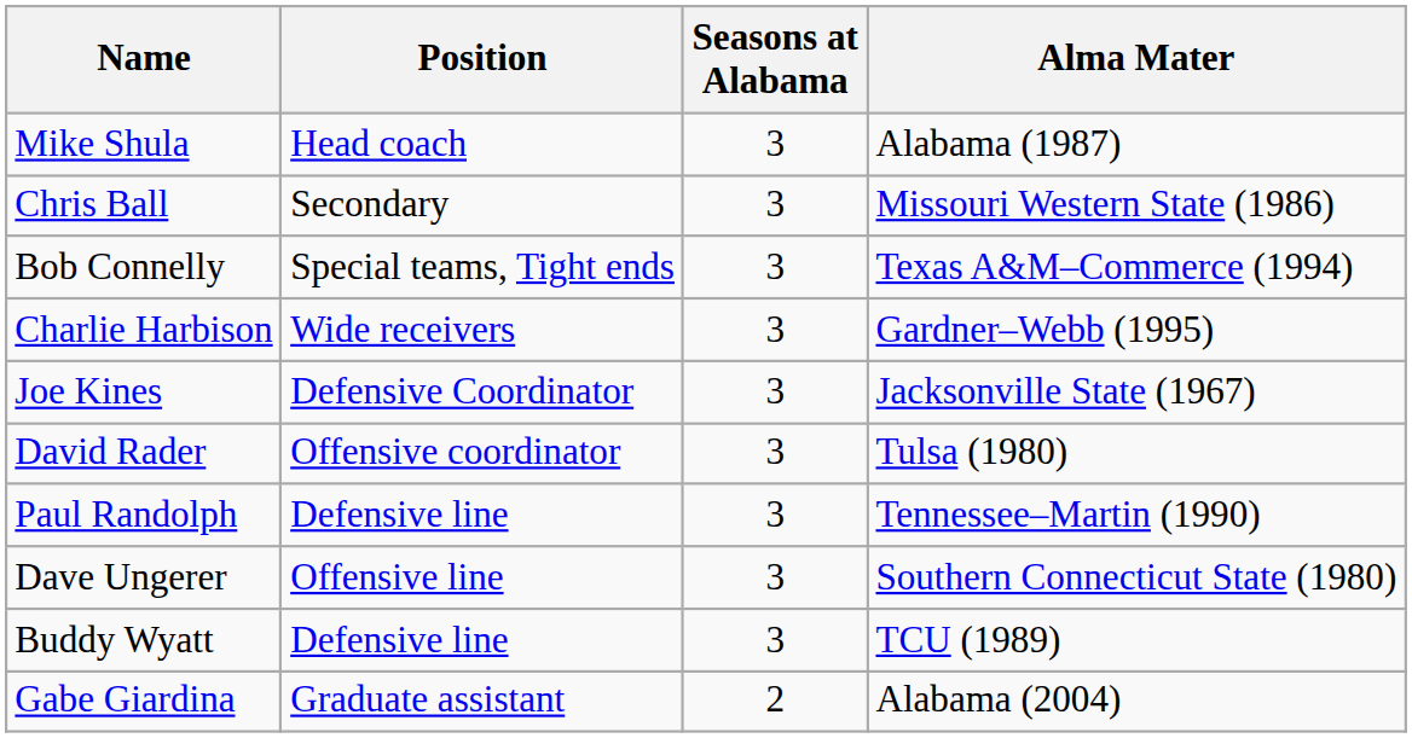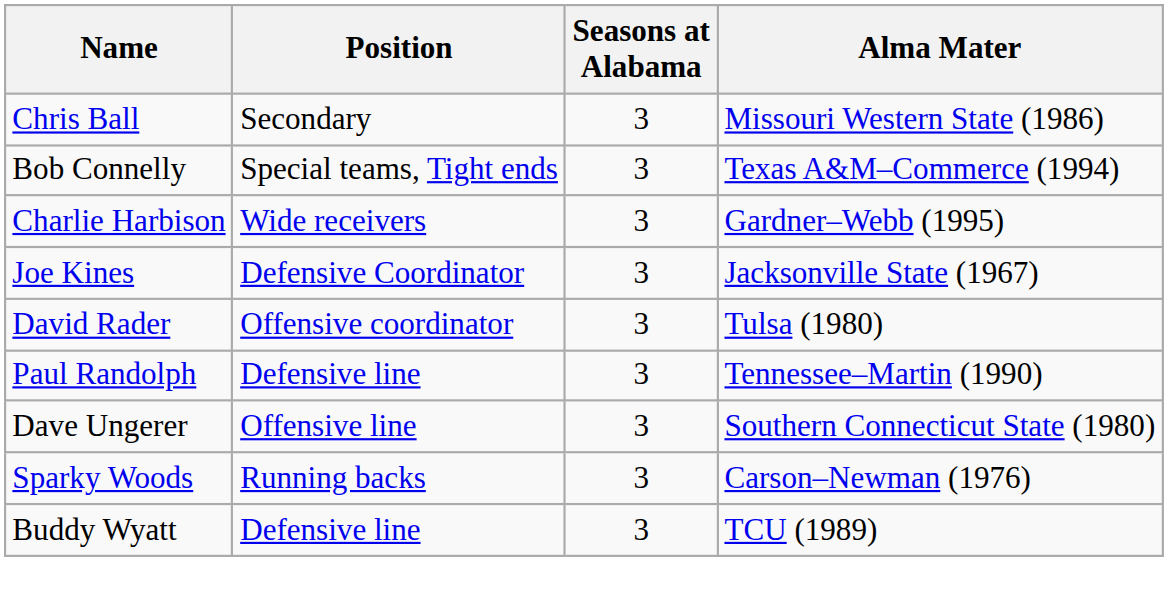- row: Mike Shula | Head coach | 3 | Alabama (1987)
+ row: Sparky Woods | Running backs | 3 | Carson–Newman (1976)
- row: Gabe Giardina | Graduate assistant | 2 | Alabama (2004)
